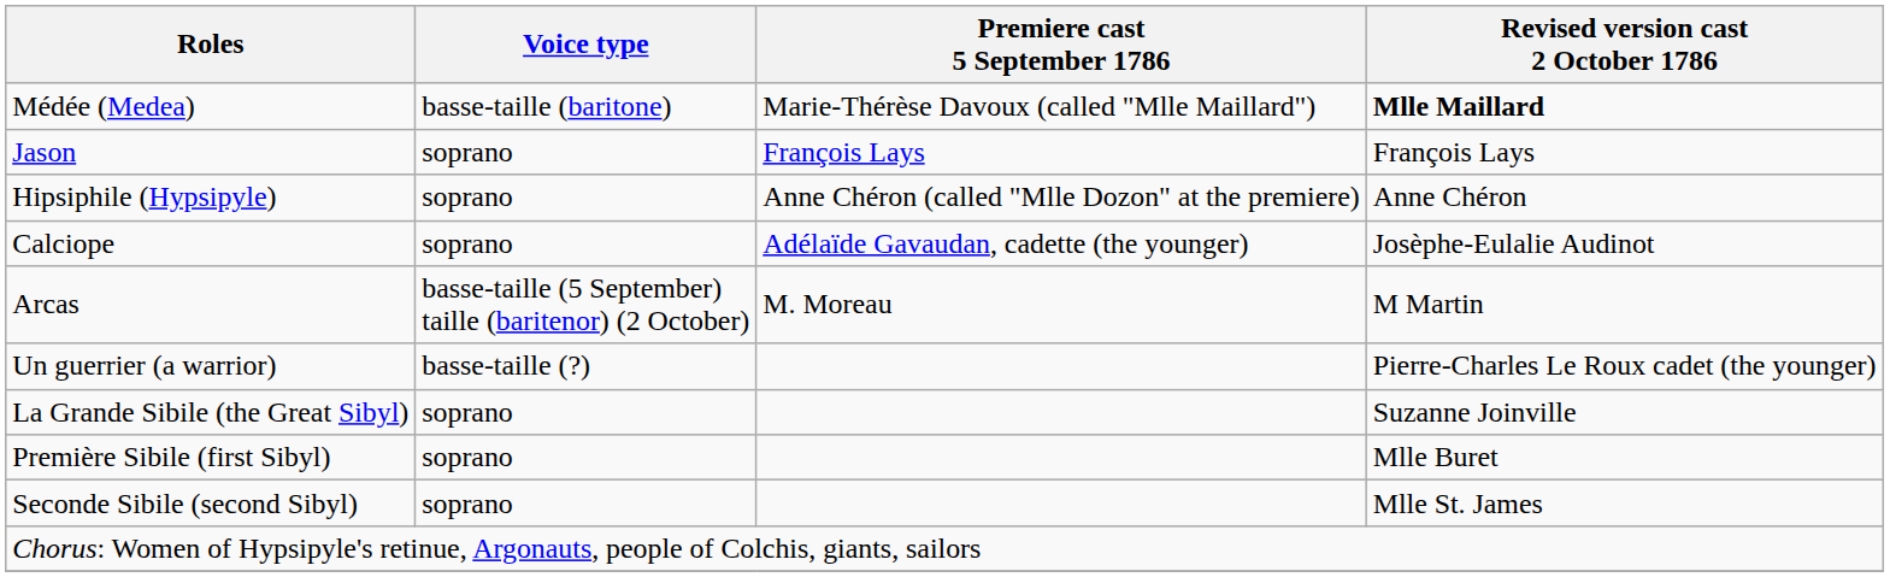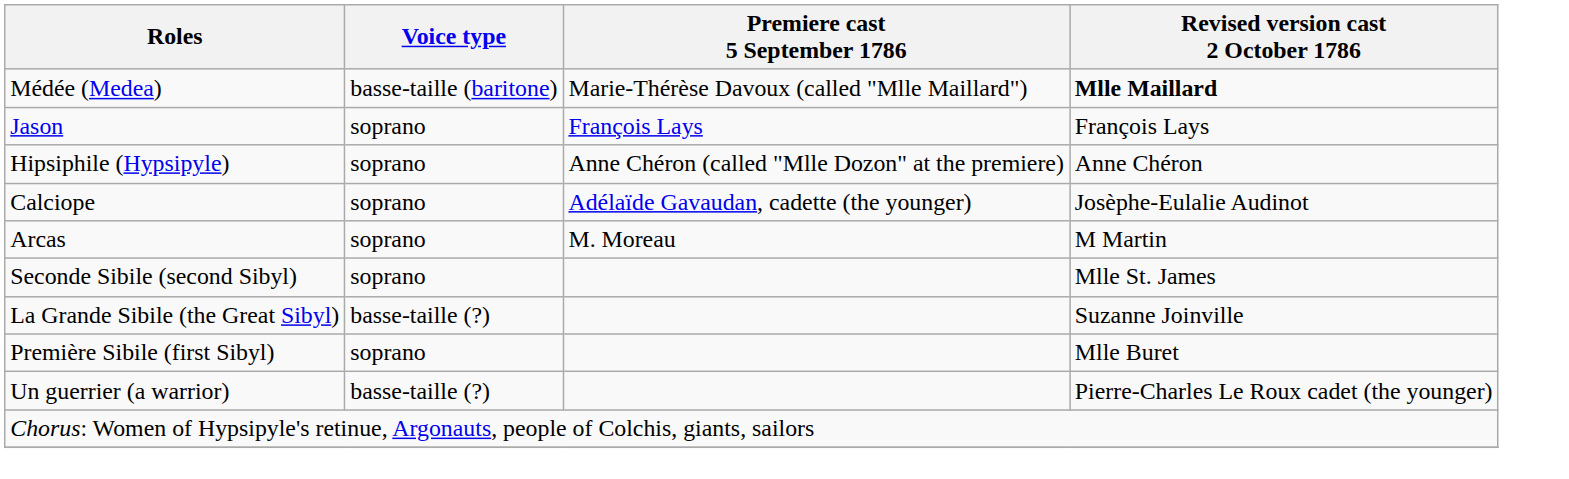Arcas | Voice type: basse-taille (5 September) taille (baritenor) (2 October) -> soprano
rows swapped: Un guerrier (a warrior) <-> Seconde Sibile (second Sibyl)
La Grande Sibile (the Great Sibyl) | Voice type: soprano -> basse-taille (?)
